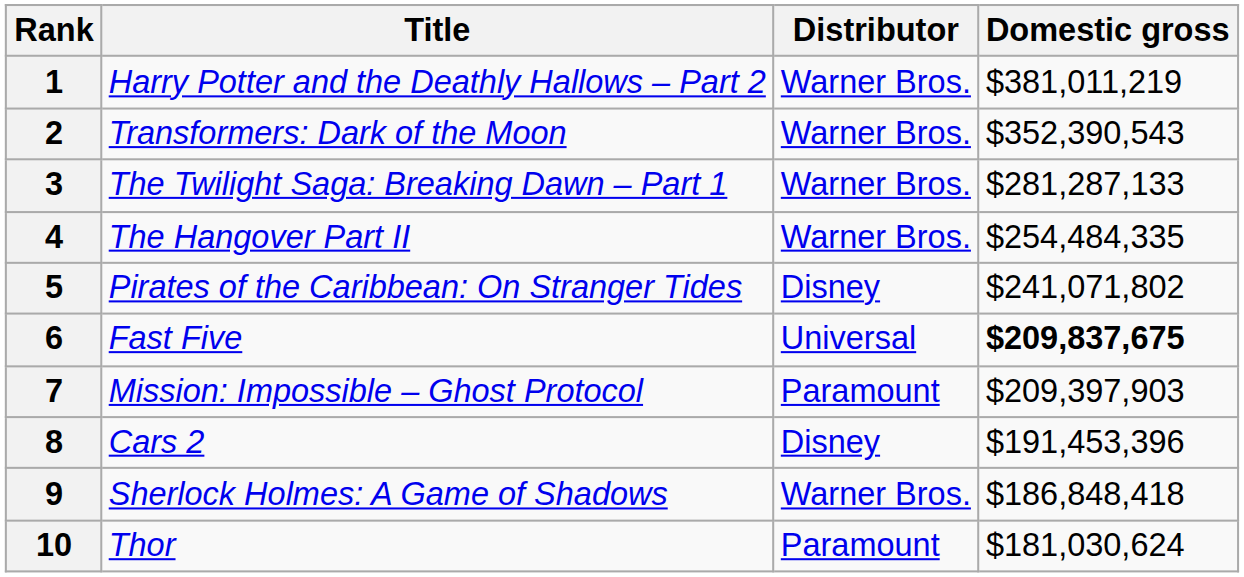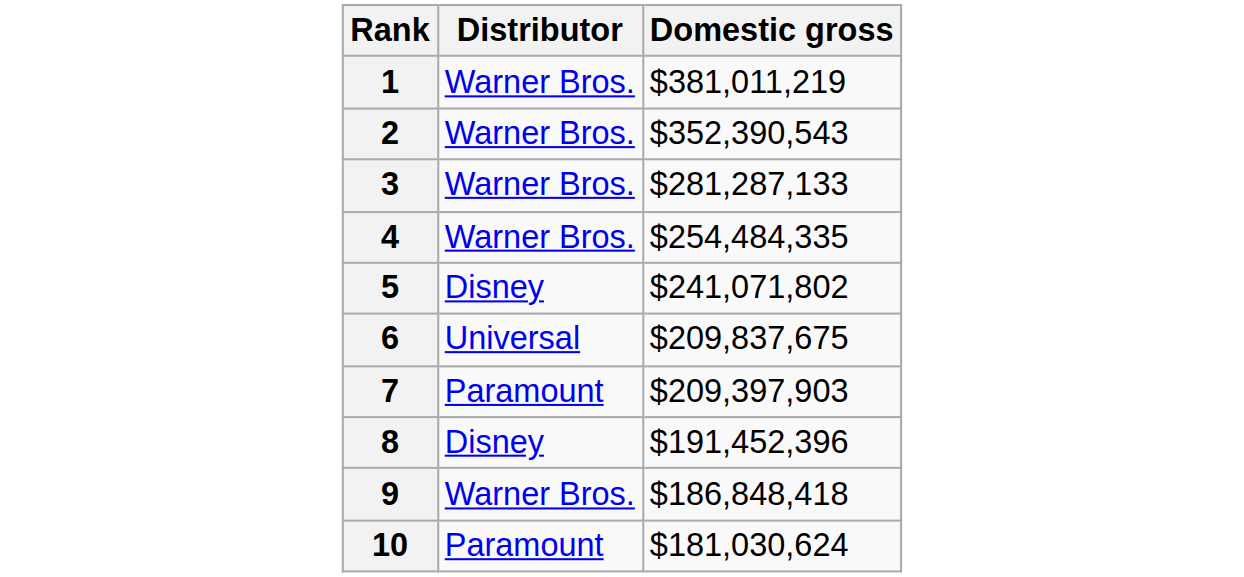- column: Title | Harry Potter and the Deathly Hallows – Part 2 | Transformers: Dark of the Moon | The Twilight Saga: Breaking Dawn – Part 1 | The Hangover Part II | Pirates of the Caribbean: On Stranger Tides | Fast Five | Mission: Impossible – Ghost Protocol | Cars 2 | Sherlock Holmes: A Game of Shadows | Thor
6 | Domestic gross: bold -> normal
8 | Domestic gross: $191,453,396 -> $191,452,396
